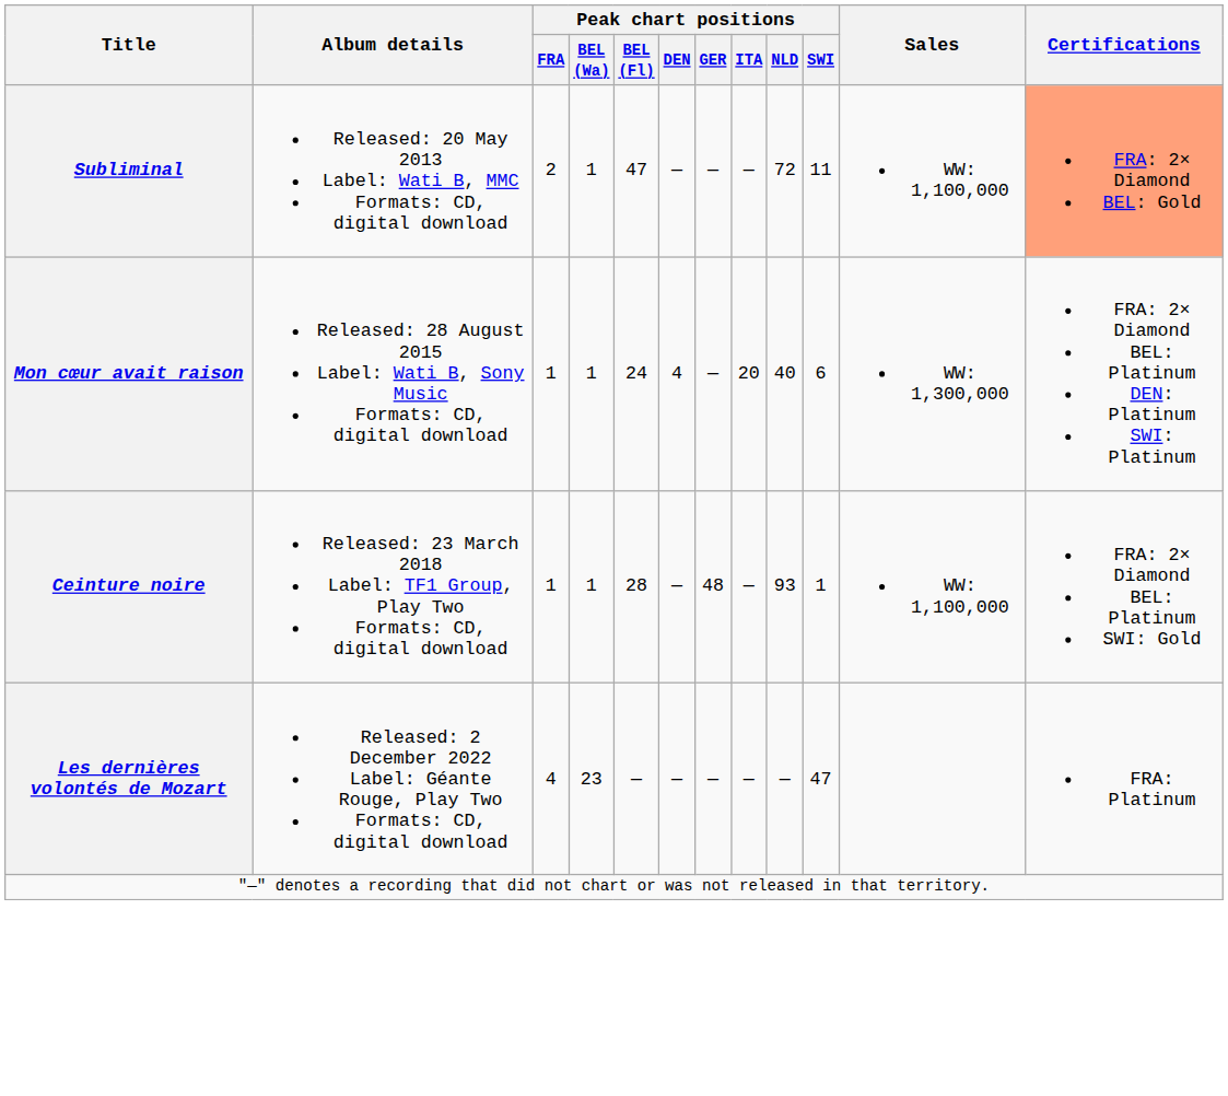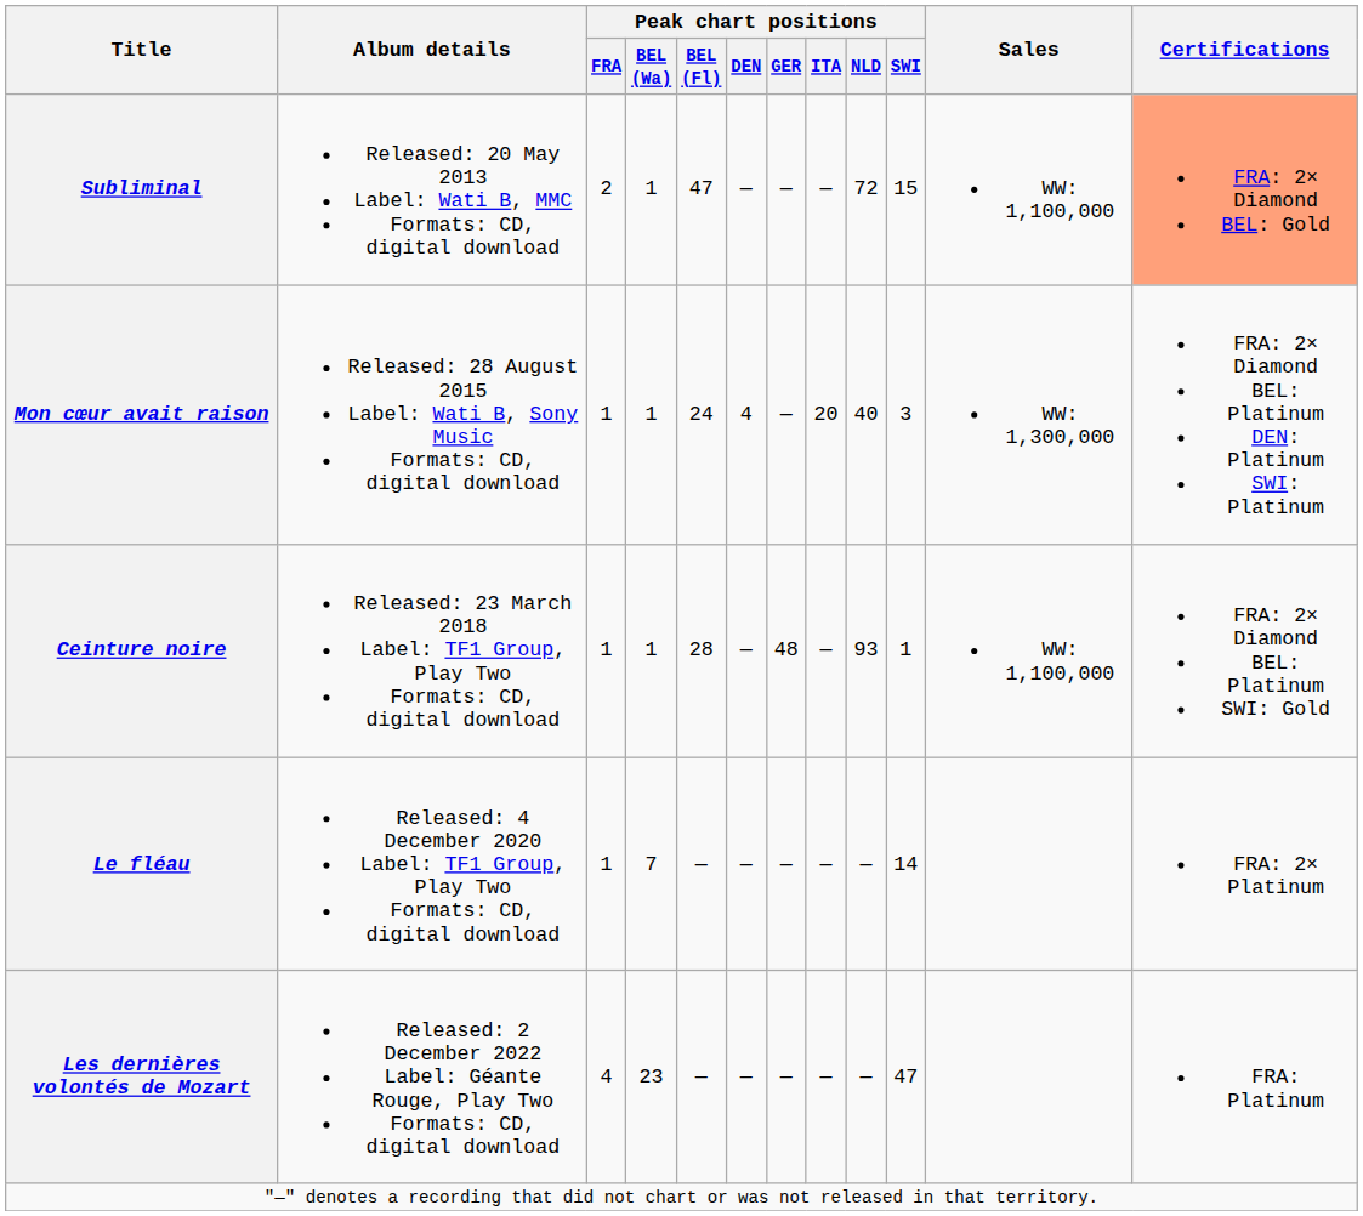Subliminal | Peak chart positions / SWI: 11 -> 15
Mon cœur avait raison | Peak chart positions / SWI: 6 -> 3
+ row: Le fléau | Released: 4 December 2020 Label: TF1 Group, Play Two Formats: CD, digital download | 1 | 7 | — | — | — | — | — | 14 | FRA: 2× Platinum
